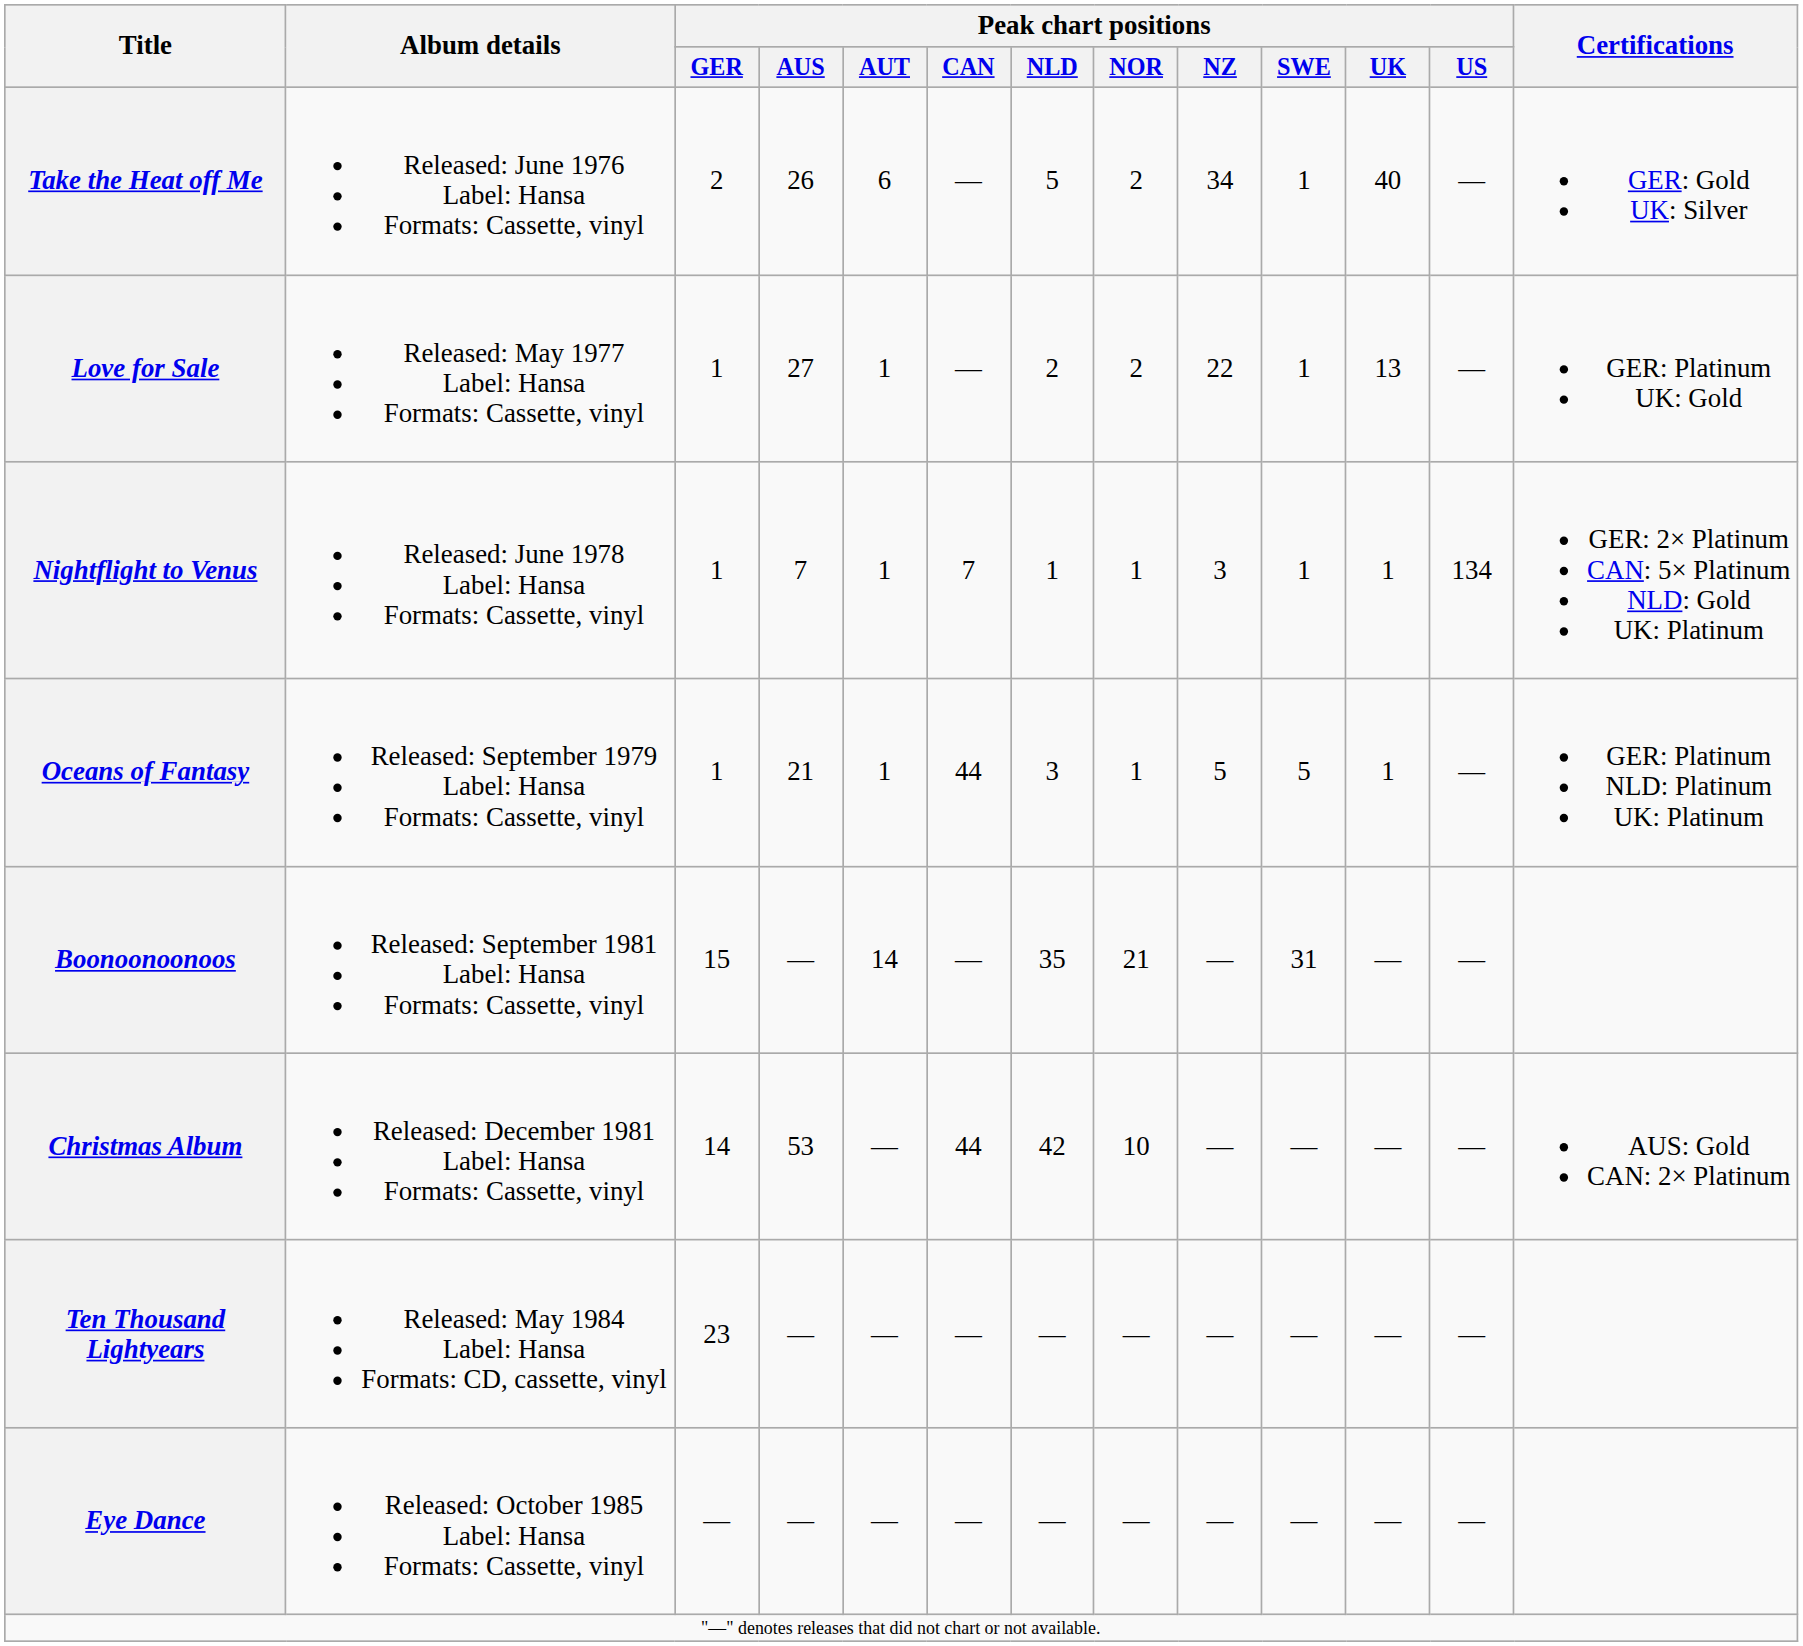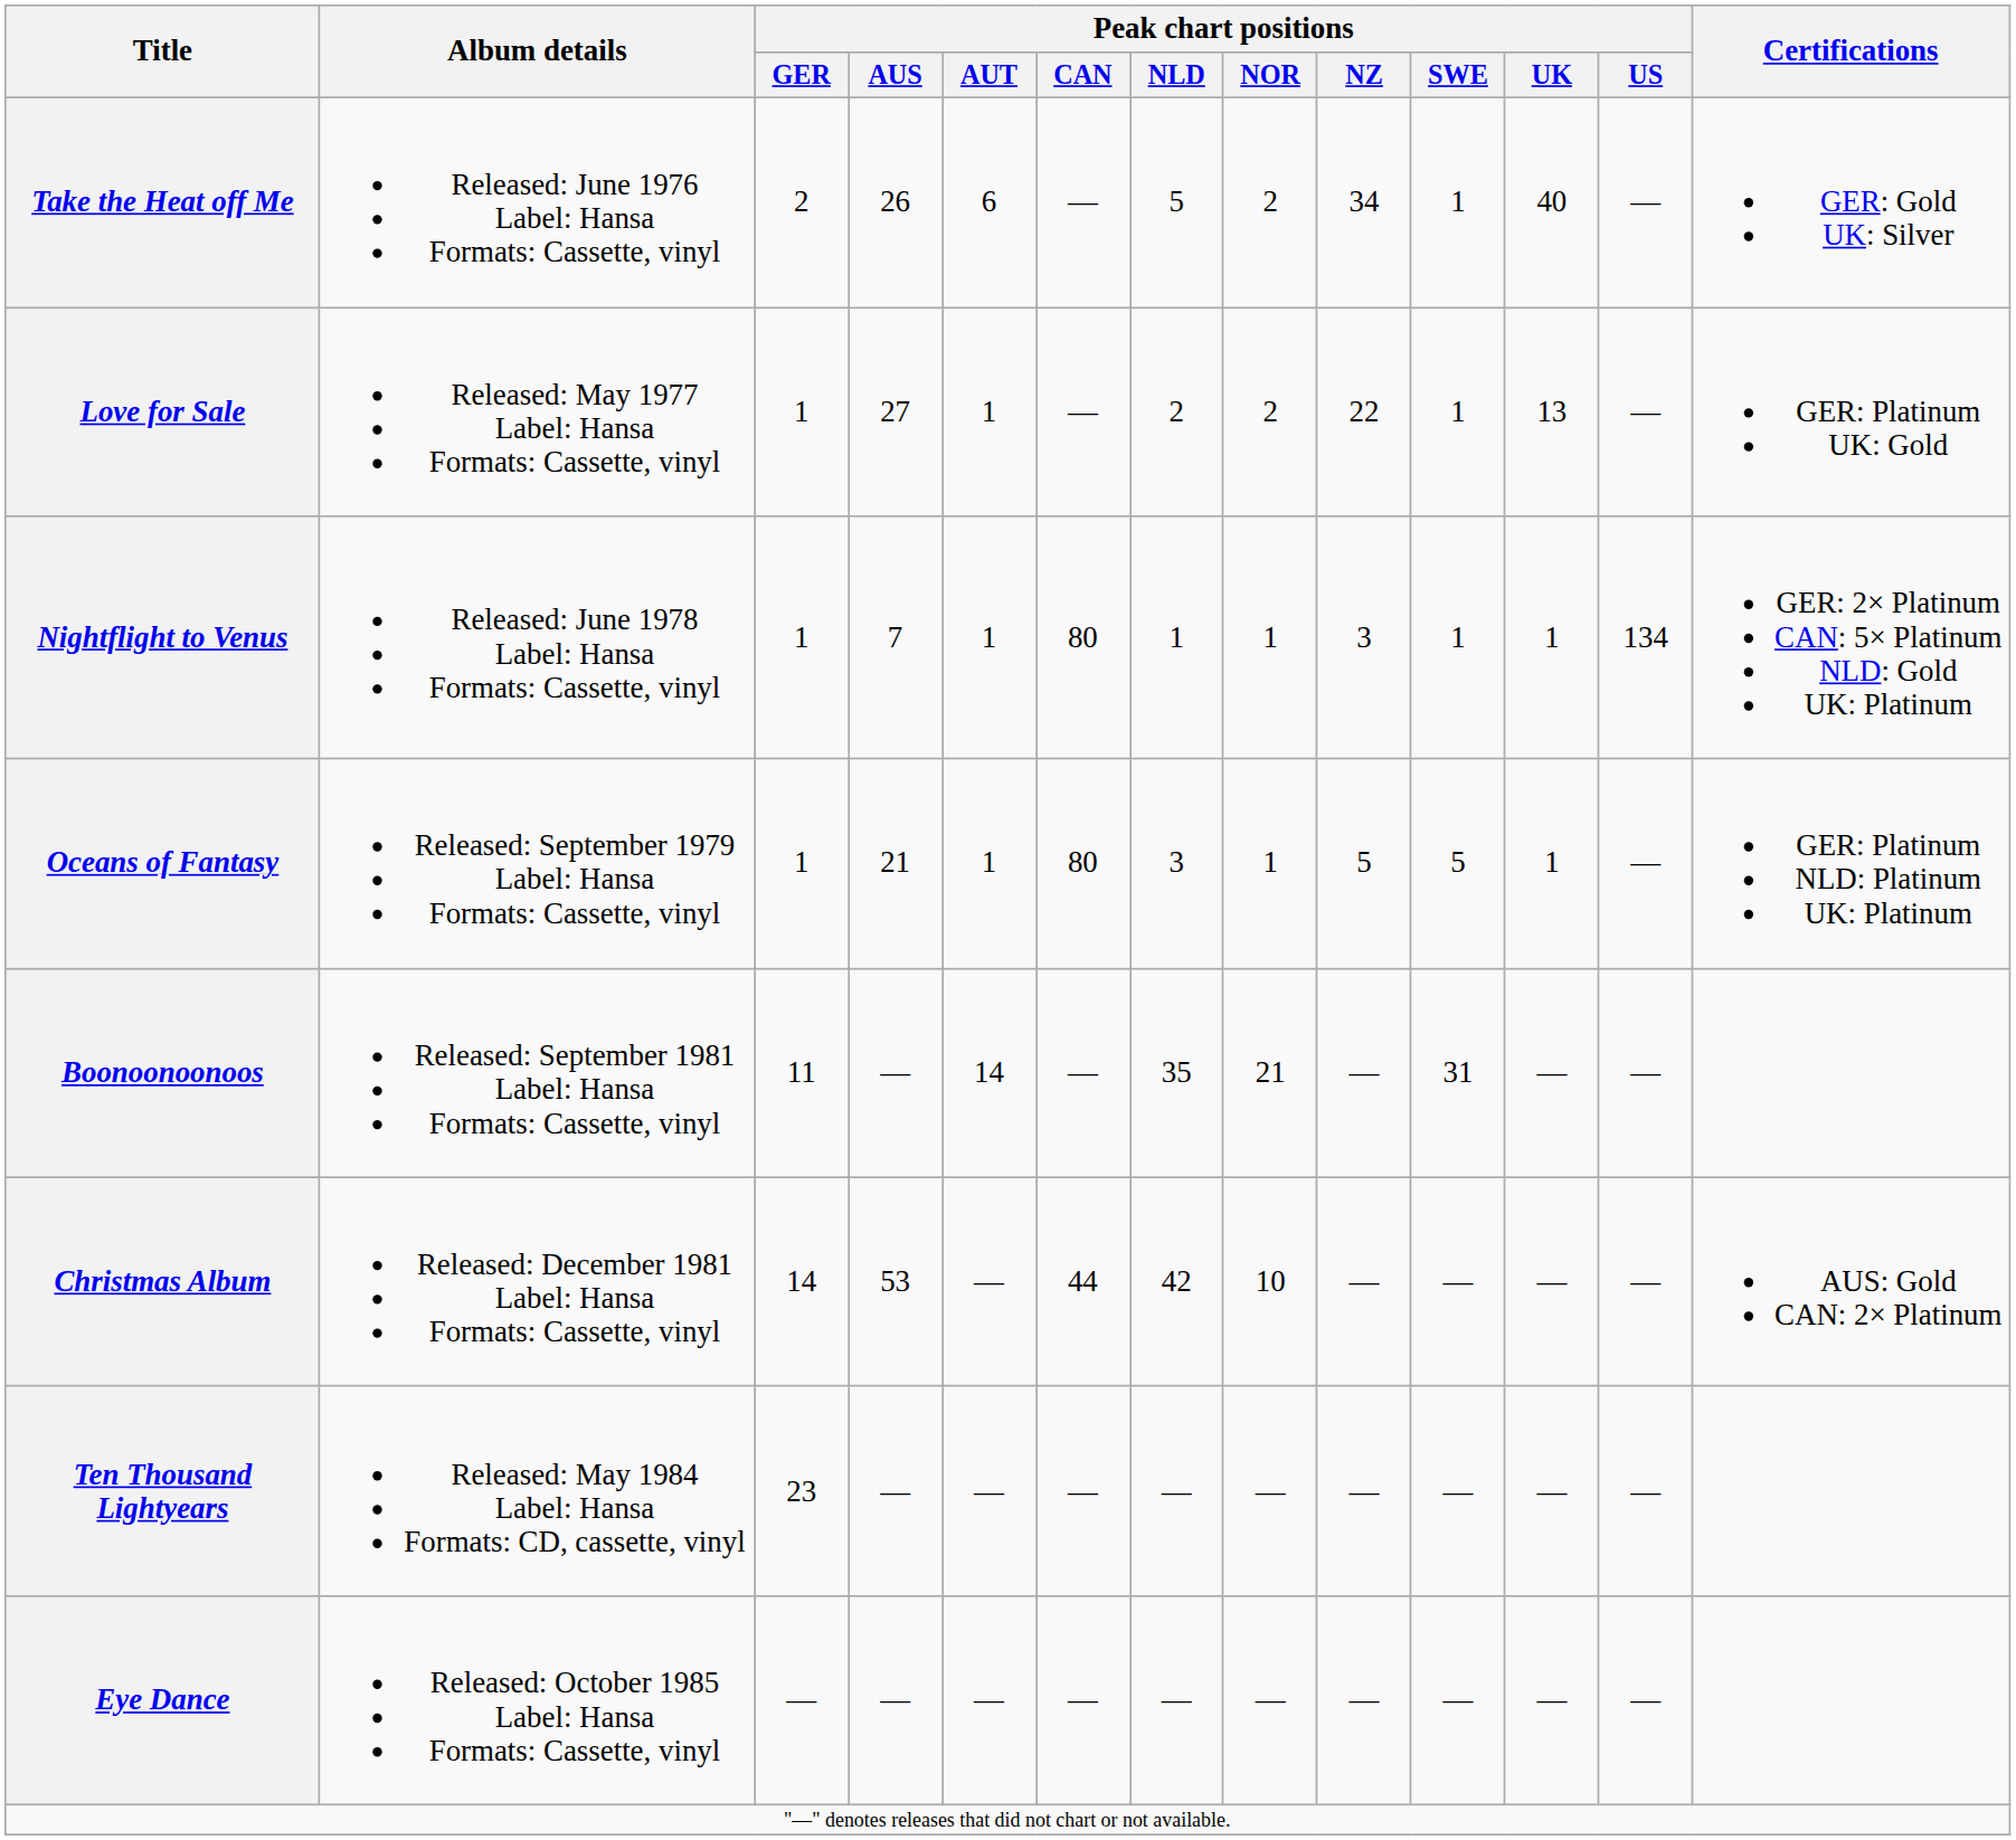Nightflight to Venus | Peak chart positions / CAN: 7 -> 80
Oceans of Fantasy | Peak chart positions / CAN: 44 -> 80
Boonoonoonoos | Peak chart positions / GER: 15 -> 11
